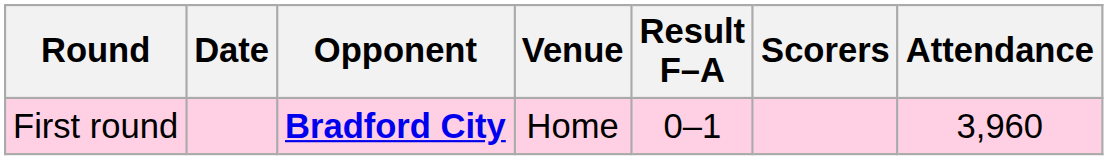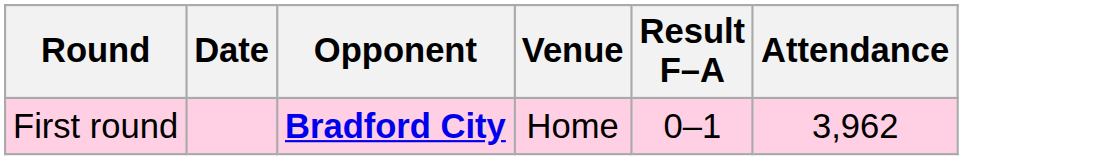- column: Scorers
First round | Attendance: 3,960 -> 3,962
